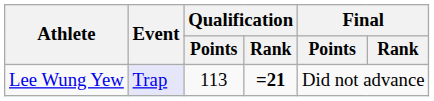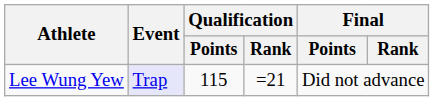Lee Wung Yew | Qualification / Points: 113 -> 115
Lee Wung Yew | Qualification / Rank: bold -> normal
